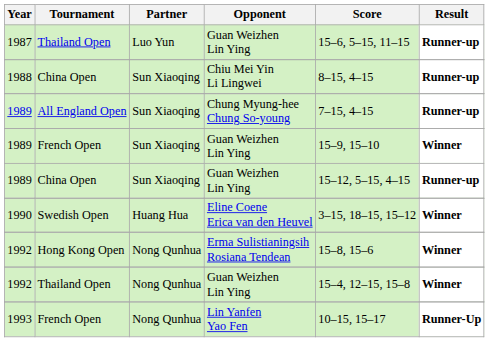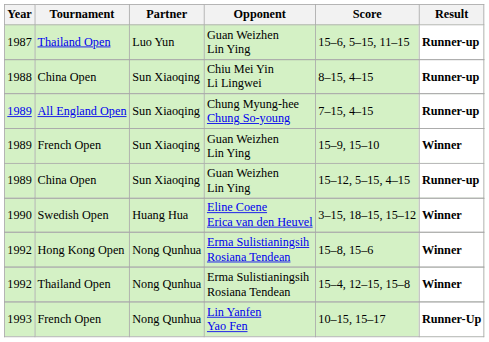1992 / Thailand Open | Opponent: Guan Weizhen Lin Ying -> Erma Sulistianingsih Rosiana Tendean
